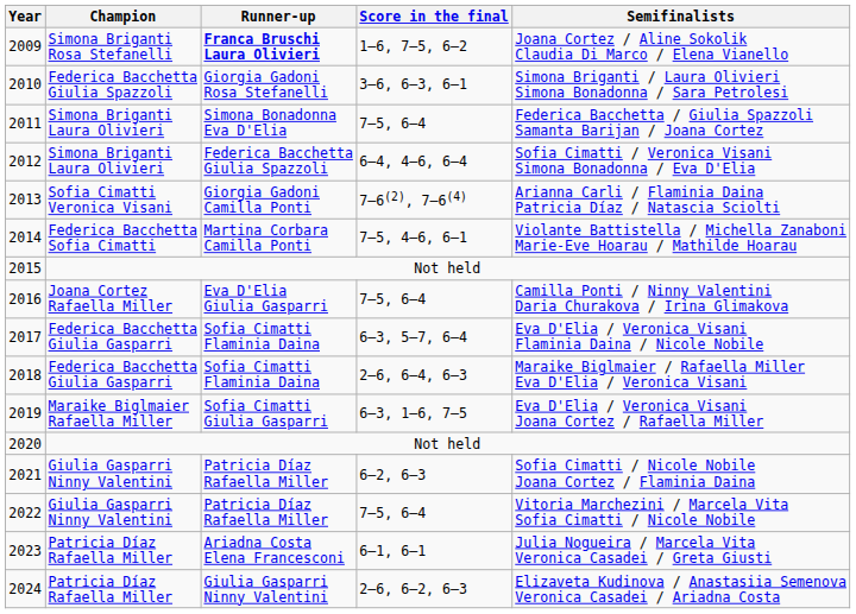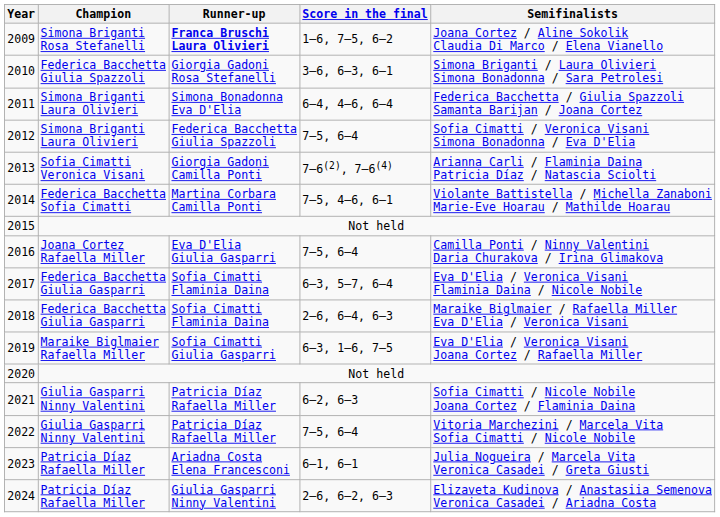2011 | Score in the final: 7–5, 6–4 -> 6–4, 4–6, 6–4
2012 | Score in the final: 6–4, 4–6, 6–4 -> 7–5, 6–4
